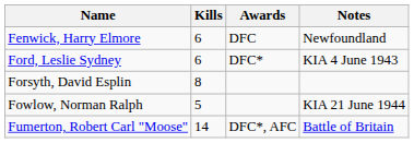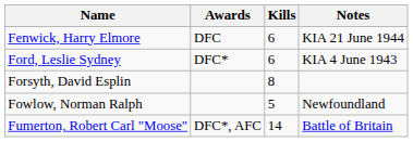columns swapped: Kills <-> Awards
Fenwick, Harry Elmore | Notes: Newfoundland -> KIA 21 June 1944
Fowlow, Norman Ralph | Notes: KIA 21 June 1944 -> Newfoundland
